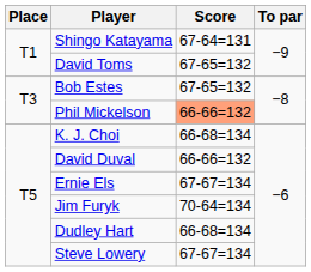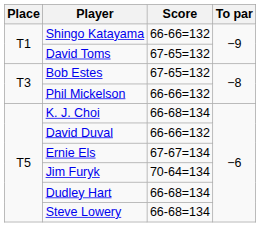Shingo Katayama | Score: 67-64=131 -> 66-66=132
Phil Mickelson | Score: lightsalmon background -> no background
Steve Lowery | Score: 67-67=134 -> 66-68=134
